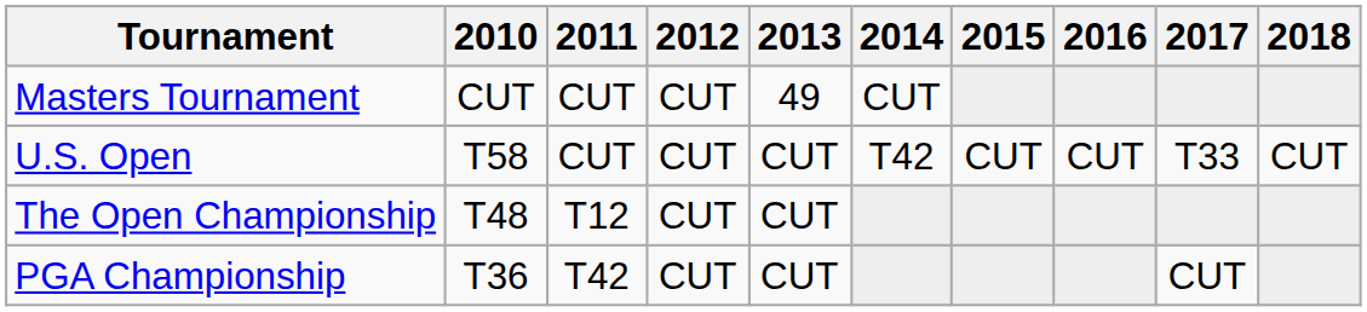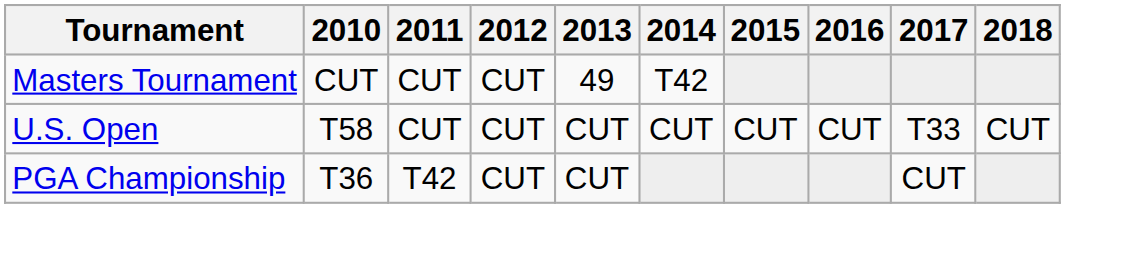Masters Tournament | 2014: CUT -> T42
U.S. Open | 2014: T42 -> CUT
- row: The Open Championship | T48 | T12 | CUT | CUT
